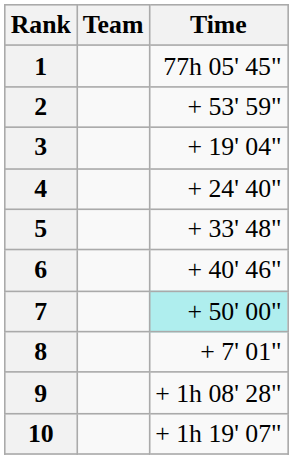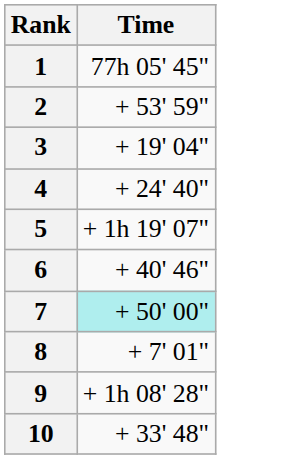- column: Team
5 | Time: + 33' 48" -> + 1h 19' 07"
10 | Time: + 1h 19' 07" -> + 33' 48"
